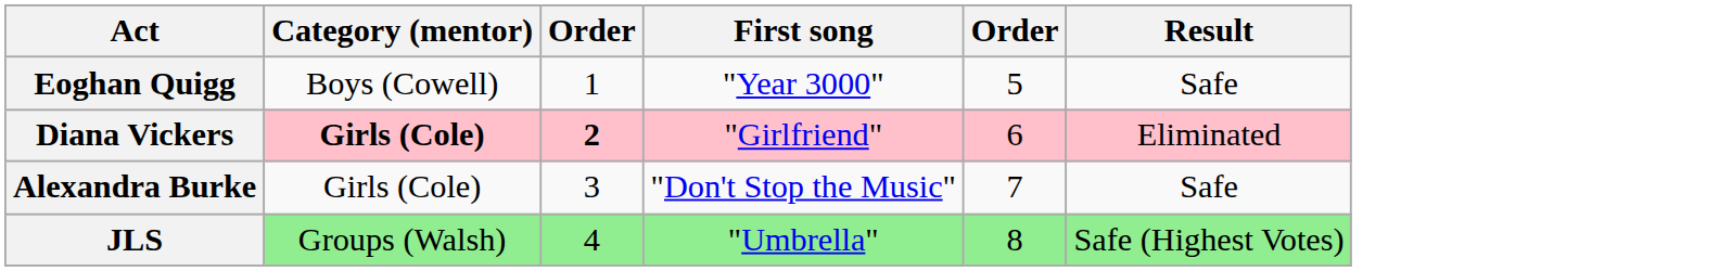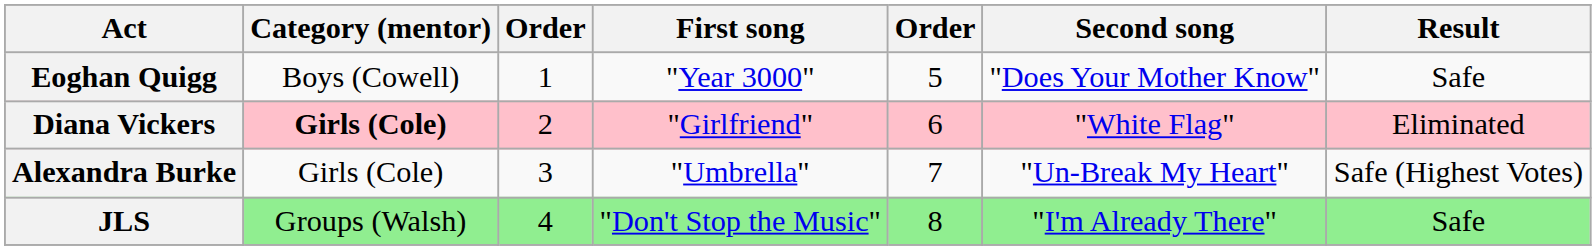+ column: Second song | "Does Your Mother Know" | "White Flag" | "Un-Break My Heart" | "I'm Already There"
Diana Vickers | column 3: bold -> normal
Alexandra Burke | First song: "Don't Stop the Music" -> "Umbrella"
Alexandra Burke | Result: Safe -> Safe (Highest Votes)
JLS | First song: "Umbrella" -> "Don't Stop the Music"
JLS | Result: Safe (Highest Votes) -> Safe
